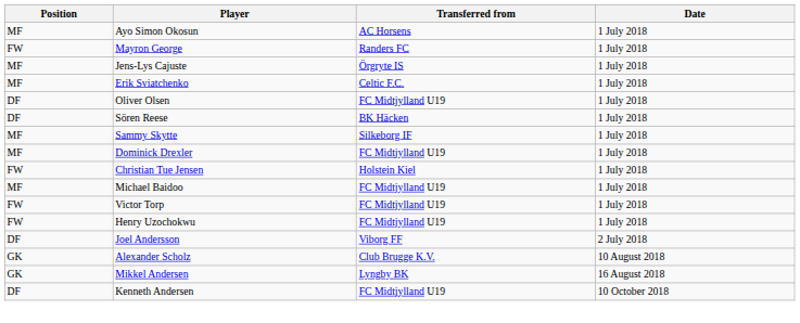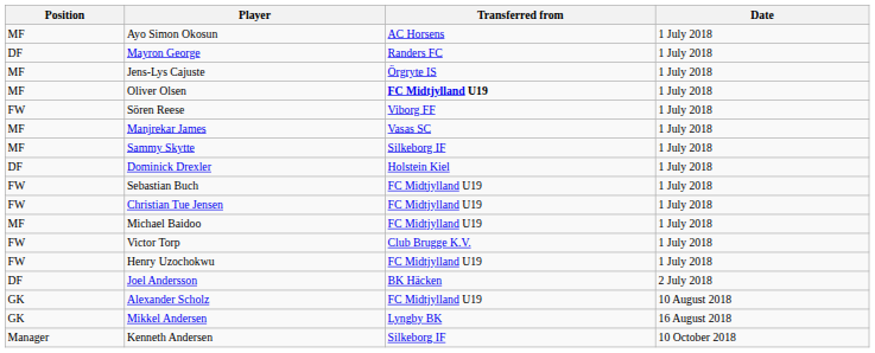Mayron George | Position: FW -> DF
- row: MF | Erik Sviatchenko | Celtic F.C. | 1 July 2018
Oliver Olsen | Position: DF -> MF
Oliver Olsen | Transferred from: normal -> bold
Sören Reese | Position: DF -> FW
Sören Reese | Transferred from: BK Häcken -> Viborg FF
+ row: MF | Manjrekar James | Vasas SC | 1 July 2018
Dominick Drexler | Position: MF -> DF
Dominick Drexler | Transferred from: FC Midtjylland U19 -> Holstein Kiel
+ row: FW | Sebastian Buch | FC Midtjylland U19 | 1 July 2018
Christian Tue Jensen | Transferred from: Holstein Kiel -> FC Midtjylland U19
Victor Torp | Transferred from: FC Midtjylland U19 -> Club Brugge K.V.
Joel Andersson | Transferred from: Viborg FF -> BK Häcken
Alexander Scholz | Transferred from: Club Brugge K.V. -> FC Midtjylland U19
Kenneth Andersen | Position: DF -> Manager
Kenneth Andersen | Transferred from: FC Midtjylland U19 -> Silkeborg IF
